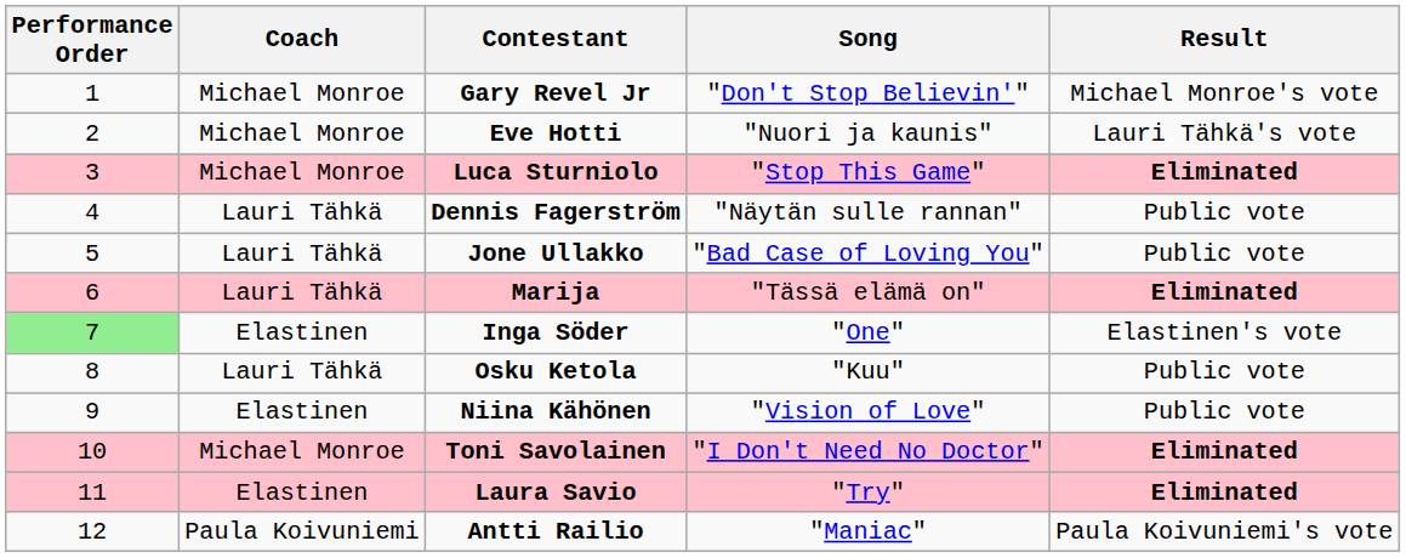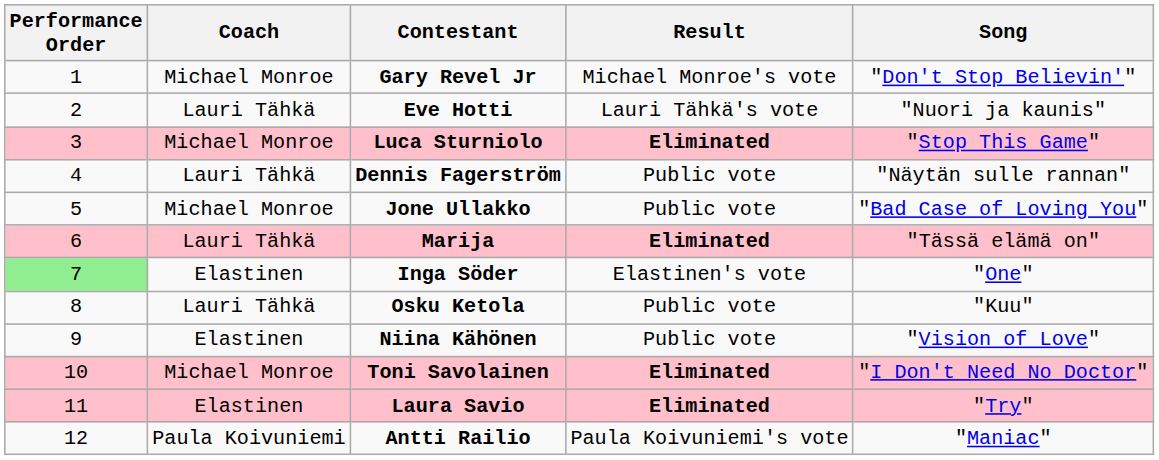columns swapped: Song <-> Result
Eve Hotti | Coach: Michael Monroe -> Lauri Tähkä
Jone Ullakko | Coach: Lauri Tähkä -> Michael Monroe
